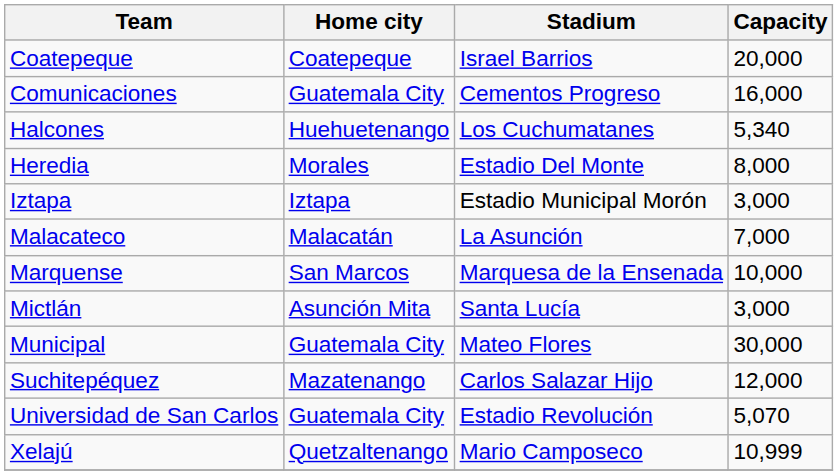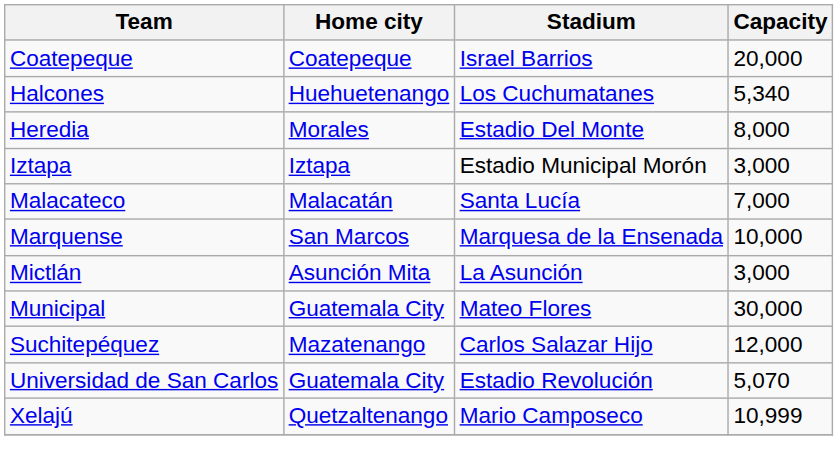- row: Comunicaciones | Guatemala City | Cementos Progreso | 16,000
Malacateco | Stadium: La Asunción -> Santa Lucía
Mictlán | Stadium: Santa Lucía -> La Asunción
